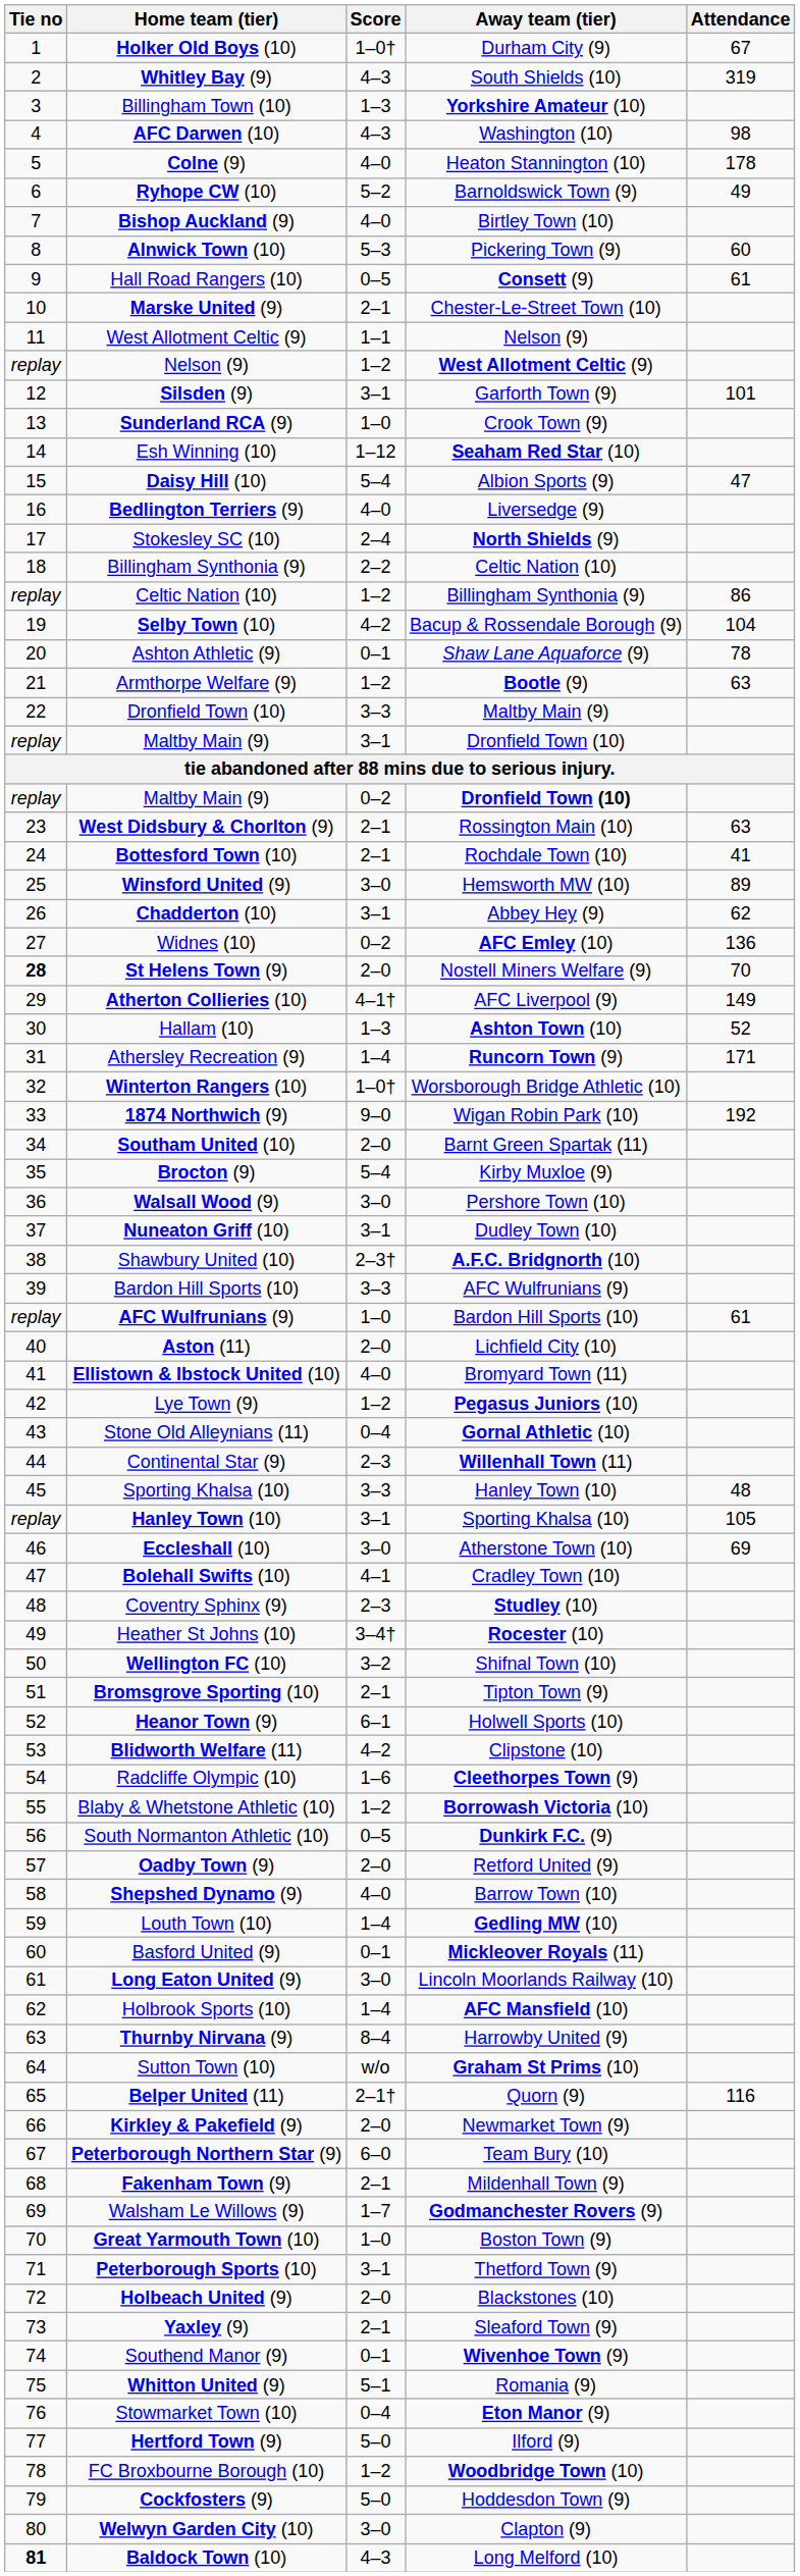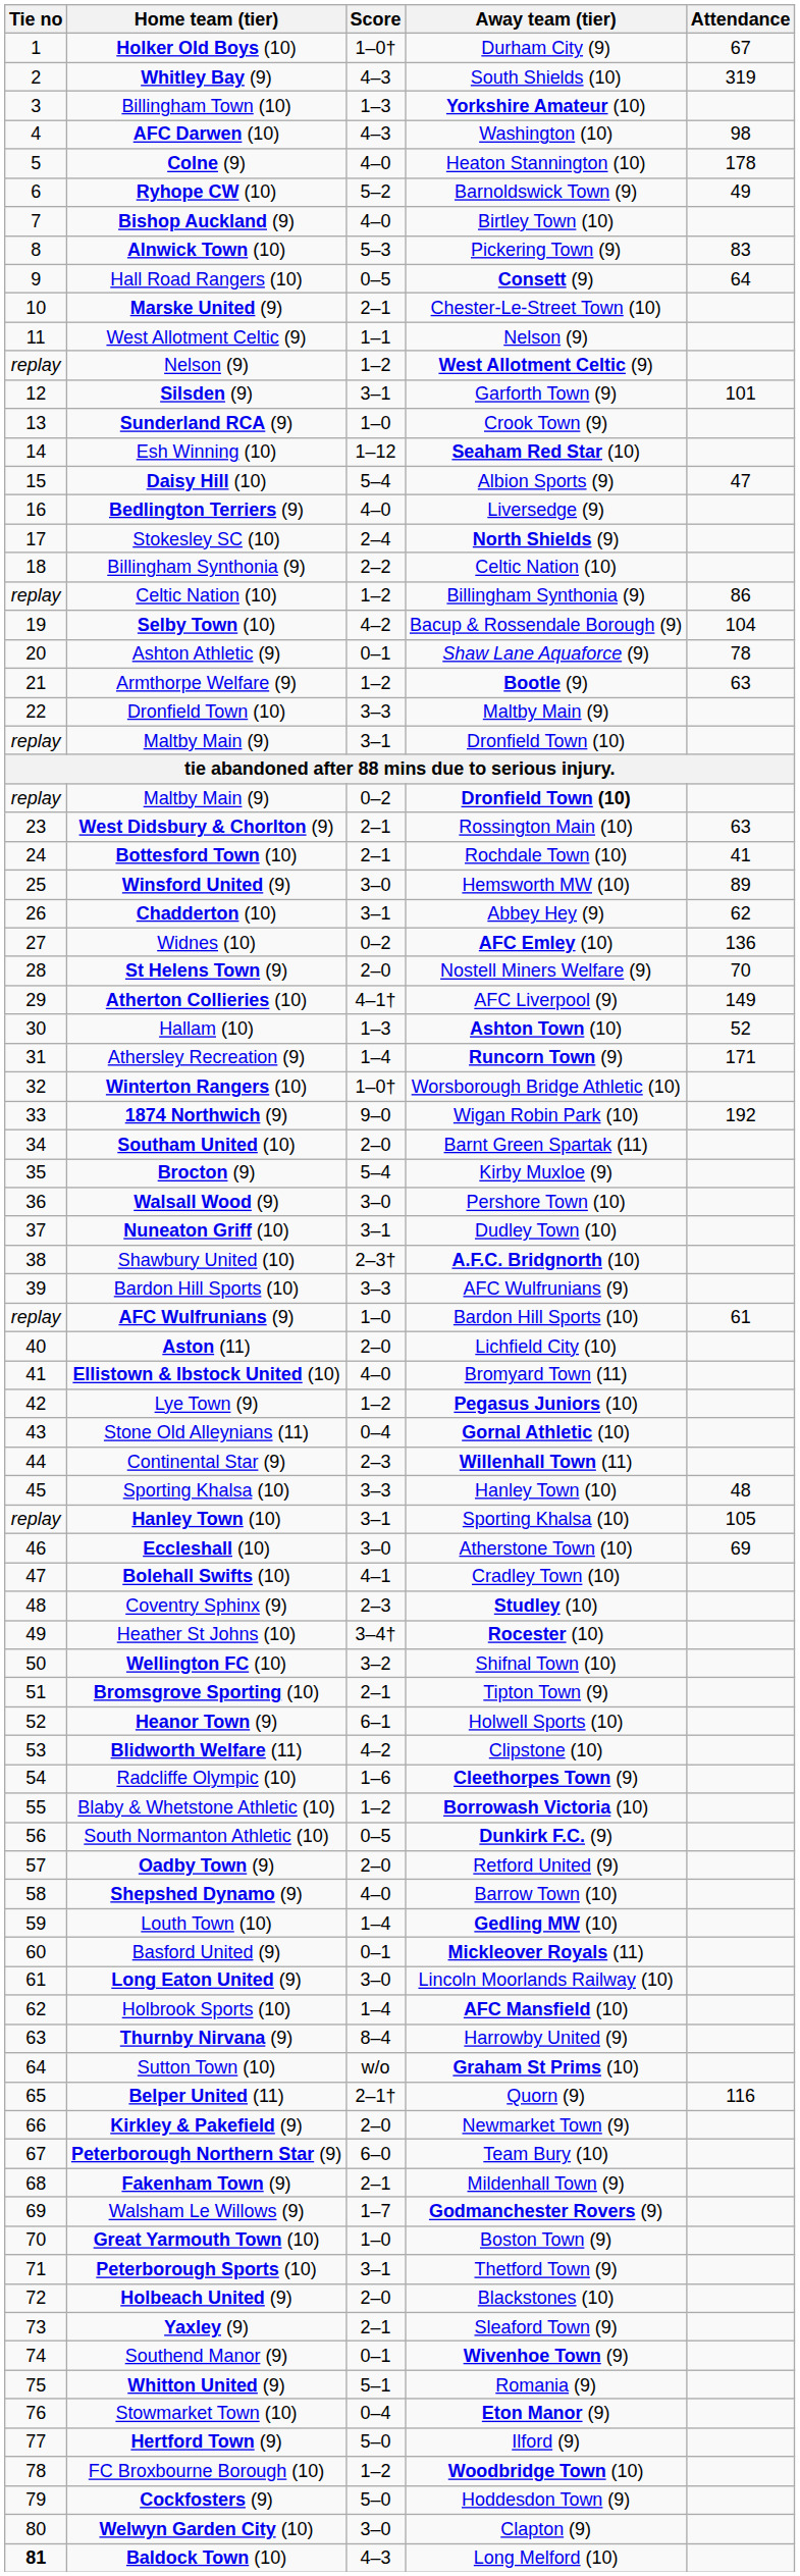Alnwick Town (10) | Attendance: 60 -> 83
Hall Road Rangers (10) | Attendance: 61 -> 64
St Helens Town (9) | Tie no: bold -> normal
